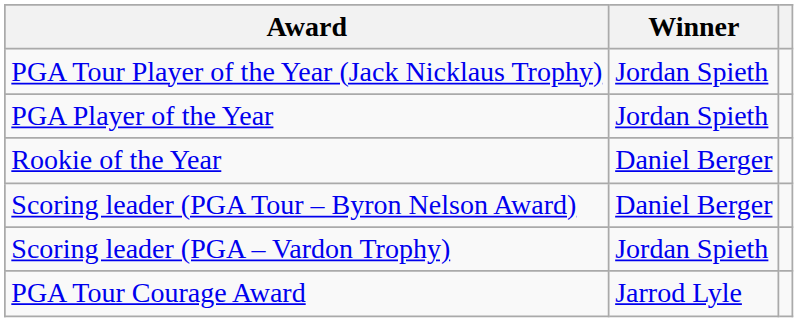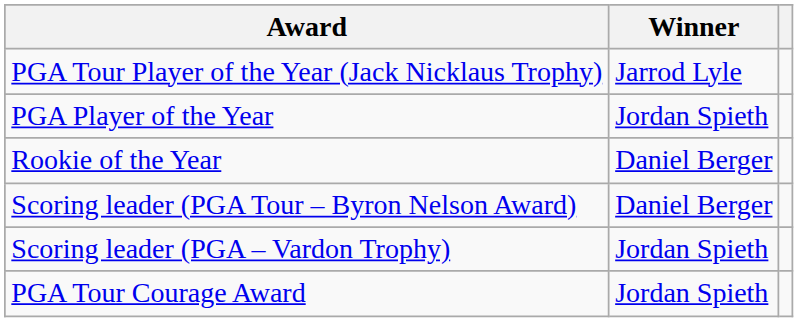PGA Tour Player of the Year (Jack Nicklaus Trophy) | Winner: Jordan Spieth -> Jarrod Lyle
PGA Tour Courage Award | Winner: Jarrod Lyle -> Jordan Spieth
